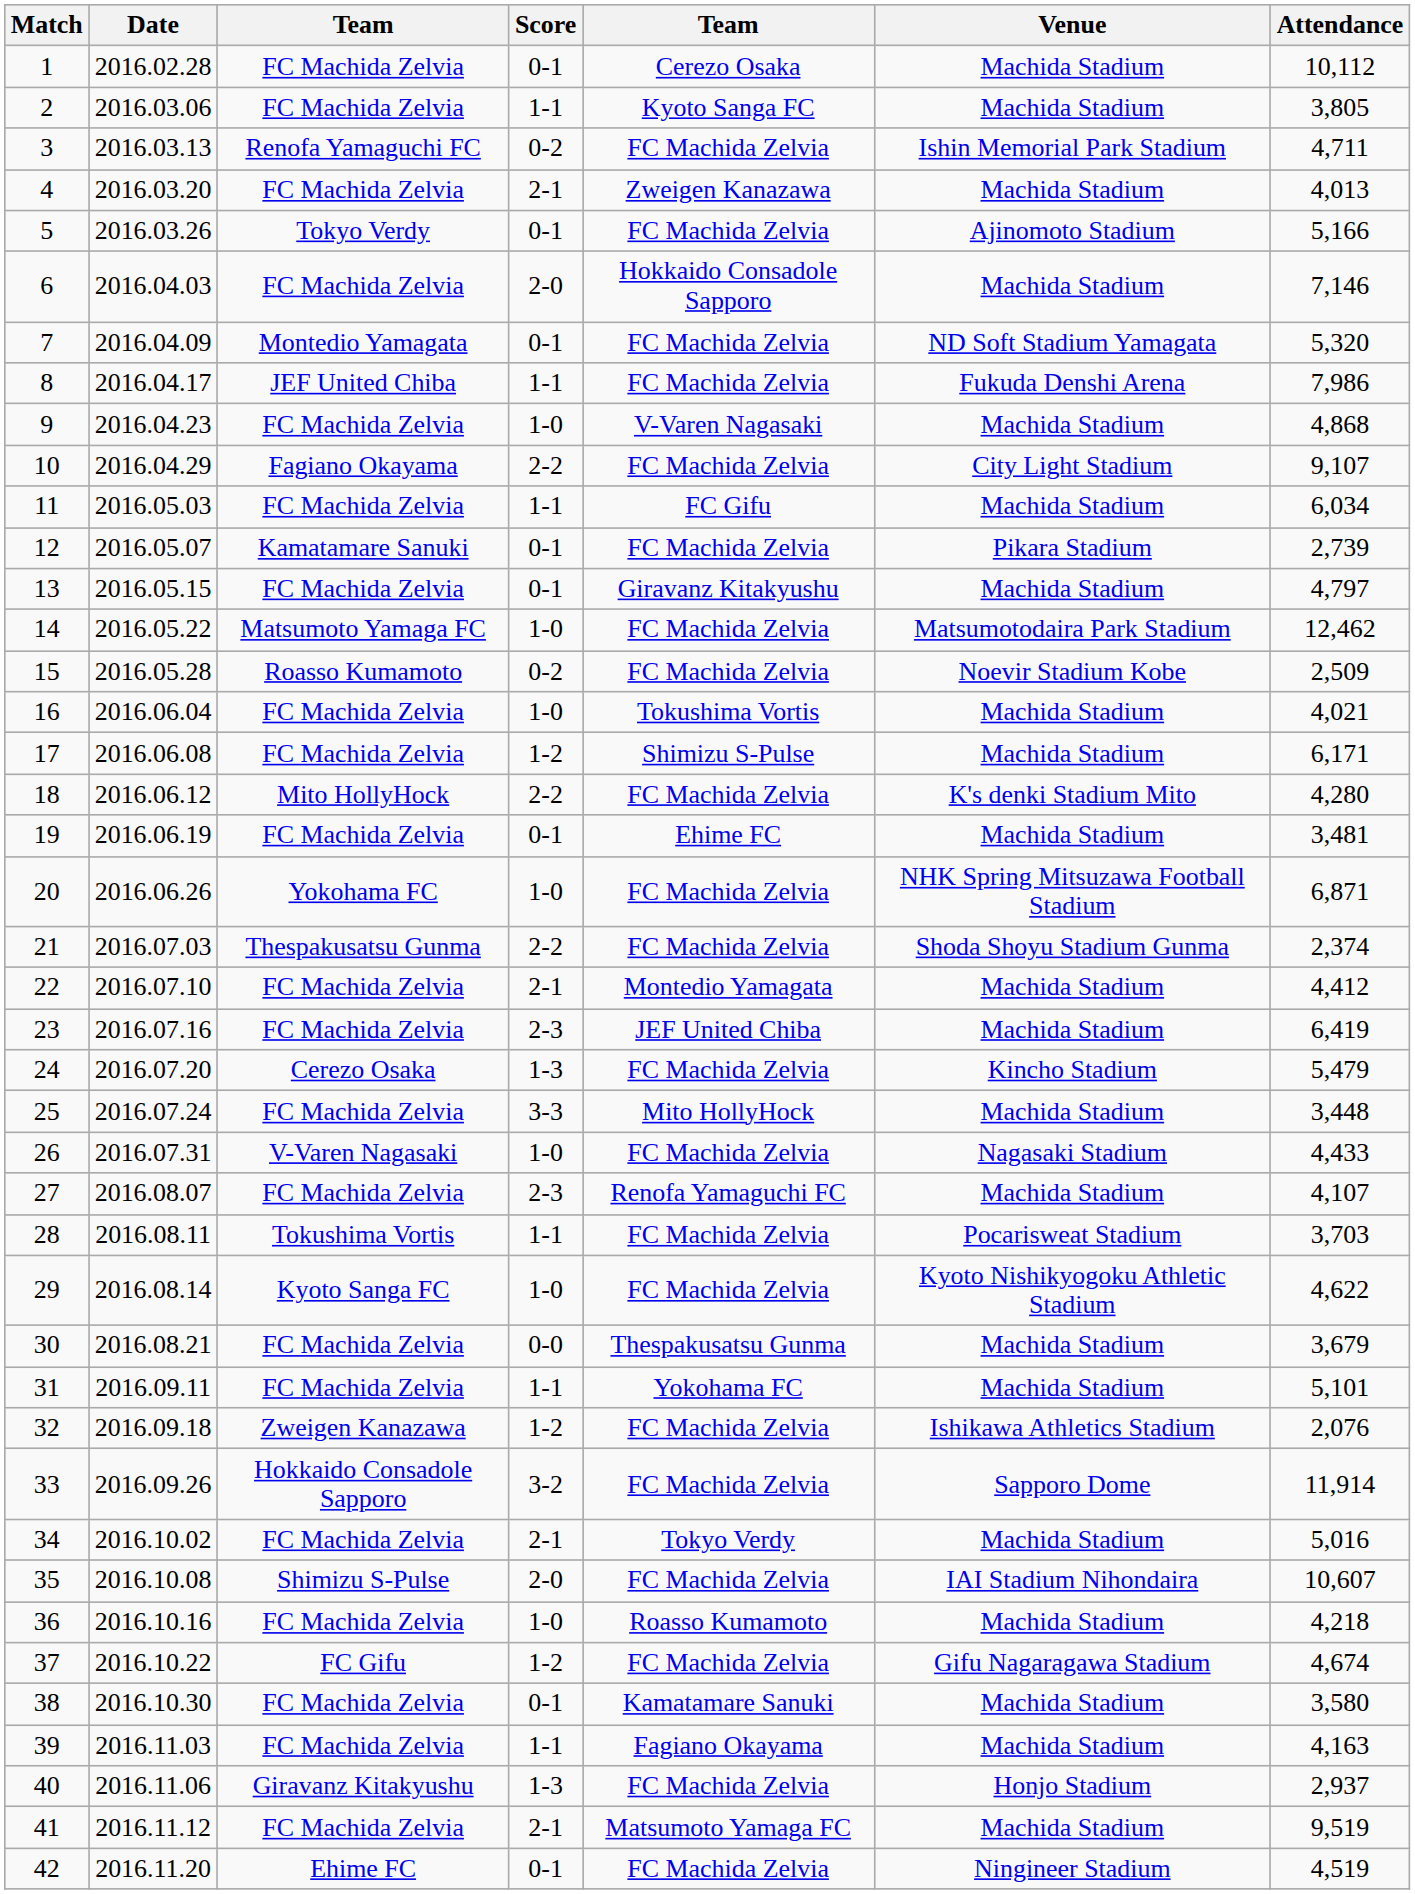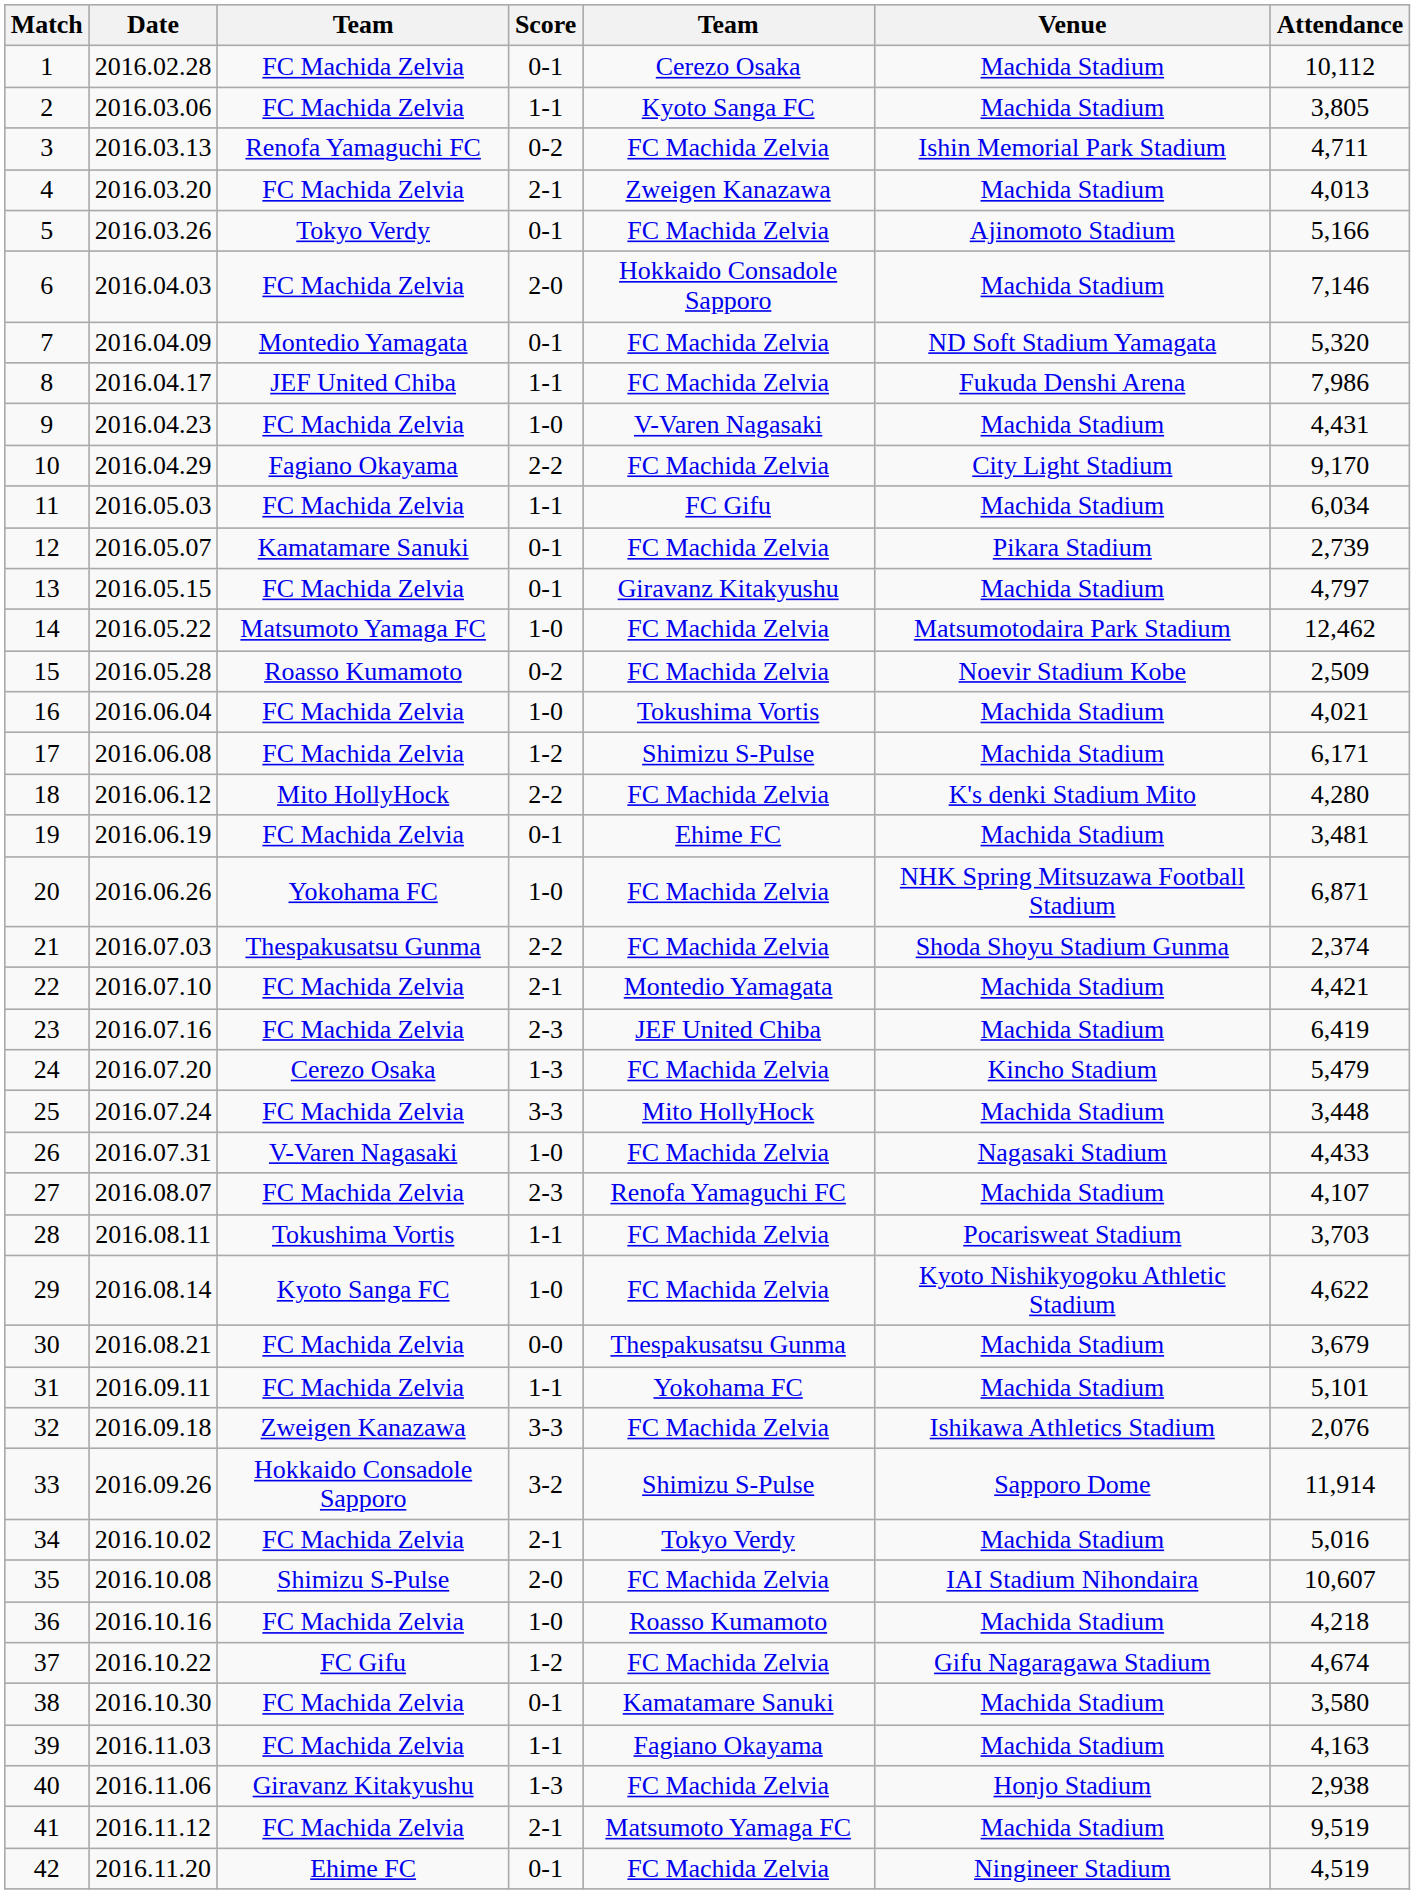9 | Attendance: 4,868 -> 4,431
10 | Attendance: 9,107 -> 9,170
22 | Attendance: 4,412 -> 4,421
32 | Score: 1-2 -> 3-3
33 | column 5: FC Machida Zelvia -> Shimizu S-Pulse
40 | Attendance: 2,937 -> 2,938
